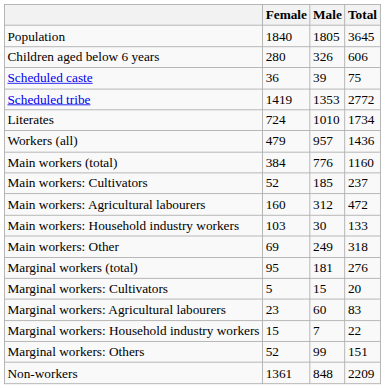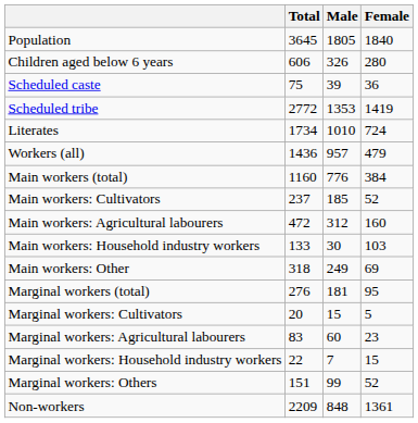columns swapped: Total <-> Female
